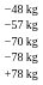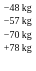- row: −78 kg
